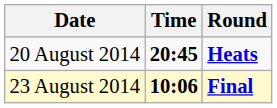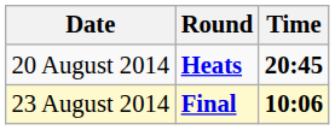columns swapped: Time <-> Round
